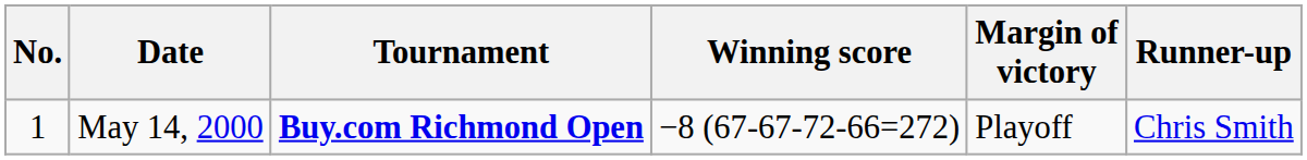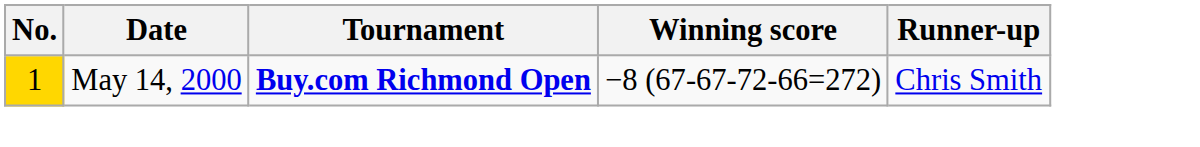- column: Margin of victory | Playoff
May 14, 2000 | No.: no background -> gold background
